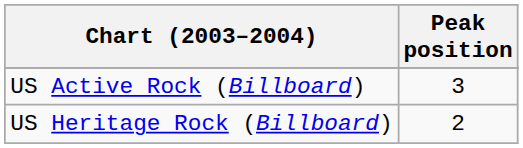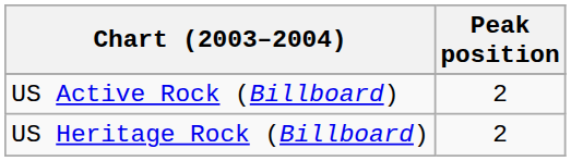US Active Rock (Billboard) | Peak position: 3 -> 2
